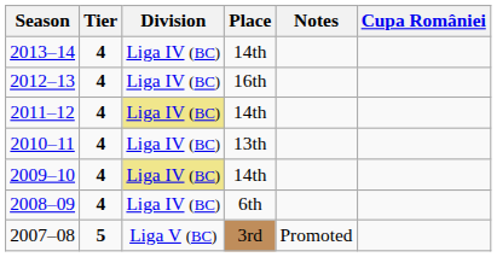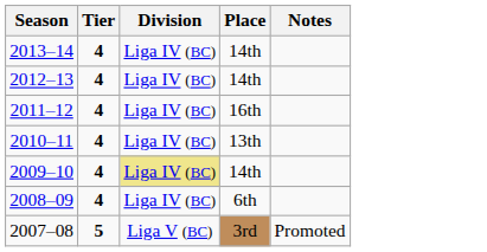- column: Cupa României
2012–13 | Place: 16th -> 14th
2011–12 | Division: khaki background -> no background
2011–12 | Place: 14th -> 16th
